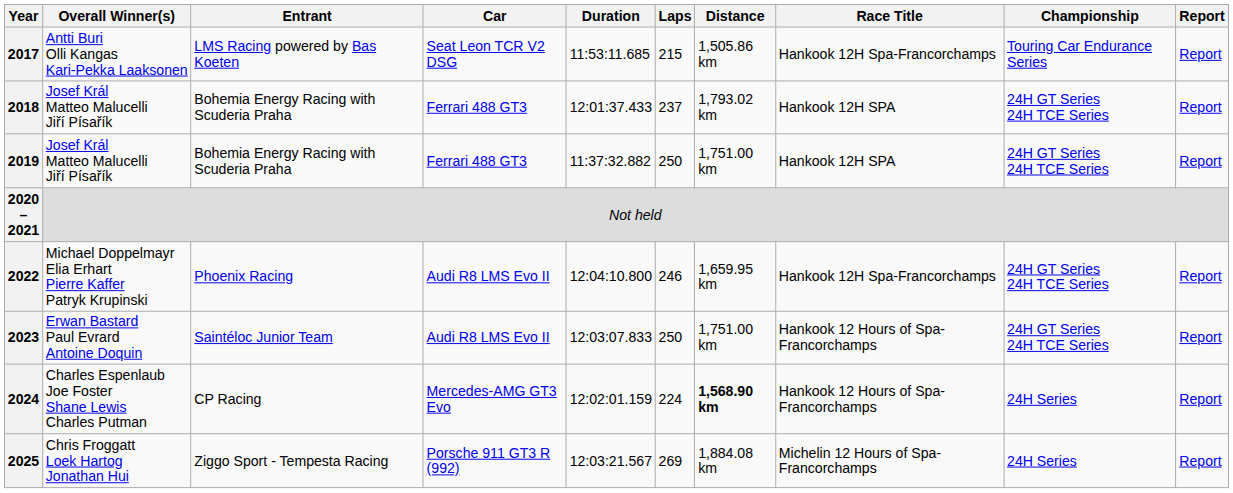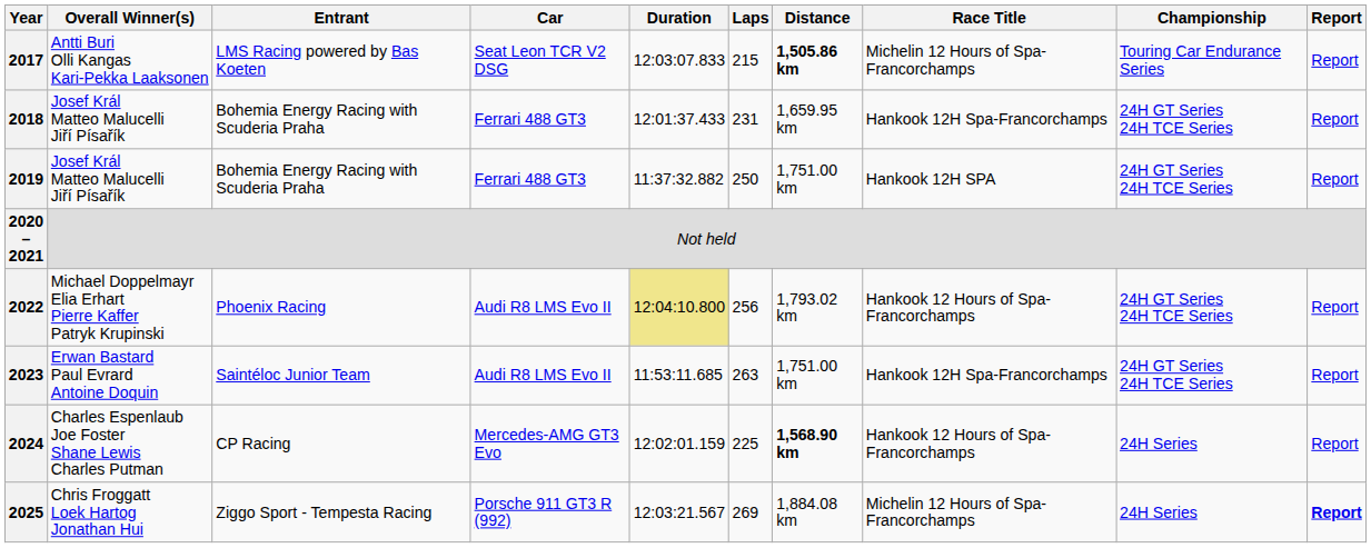2017 | Duration: 11:53:11.685 -> 12:03:07.833
2017 | Distance: normal -> bold
2017 | Race Title: Hankook 12H Spa-Francorchamps -> Michelin 12 Hours of Spa-Francorchamps
2018 | Laps: 237 -> 231
2018 | Distance: 1,793.02 km -> 1,659.95 km
2018 | Race Title: Hankook 12H SPA -> Hankook 12H Spa-Francorchamps
2022 | Duration: no background -> khaki background
2022 | Laps: 246 -> 256
2022 | Distance: 1,659.95 km -> 1,793.02 km
2022 | Race Title: Hankook 12H Spa-Francorchamps -> Hankook 12 Hours of Spa-Francorchamps
2023 | Duration: 12:03:07.833 -> 11:53:11.685
2023 | Laps: 250 -> 263
2023 | Race Title: Hankook 12 Hours of Spa-Francorchamps -> Hankook 12H Spa-Francorchamps
2024 | Laps: 224 -> 225
2025 | Report: normal -> bold
